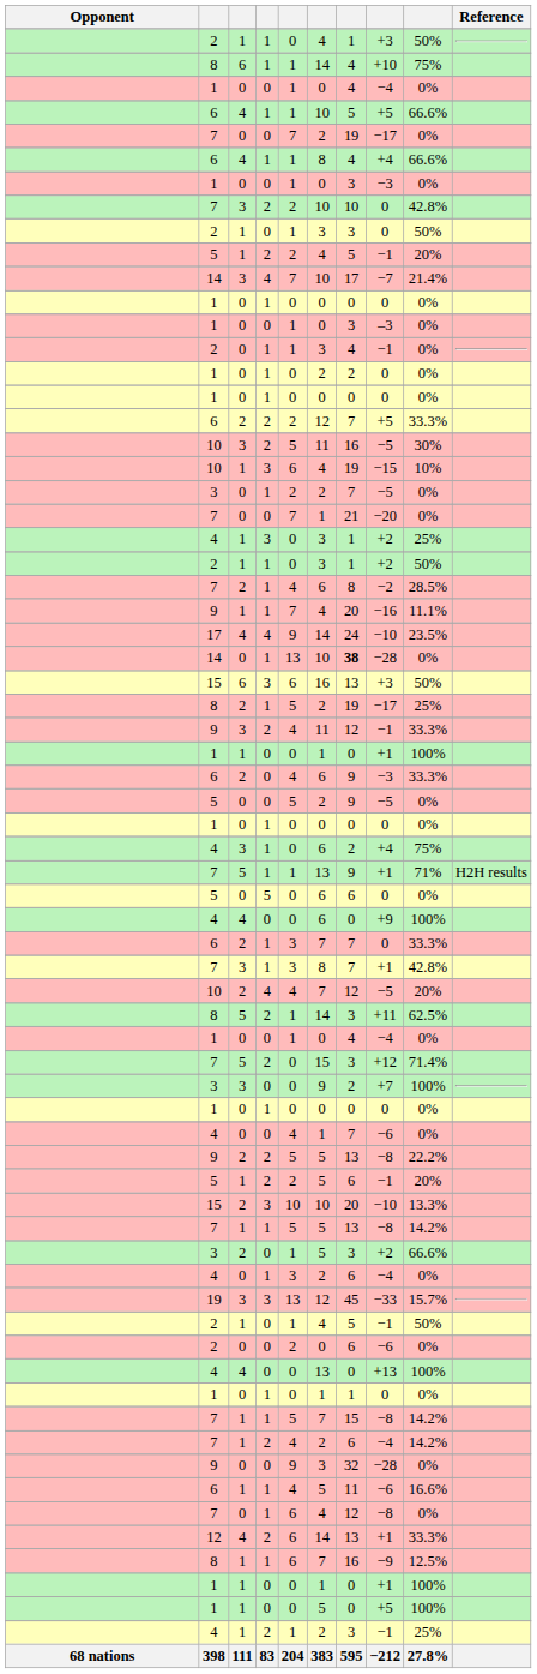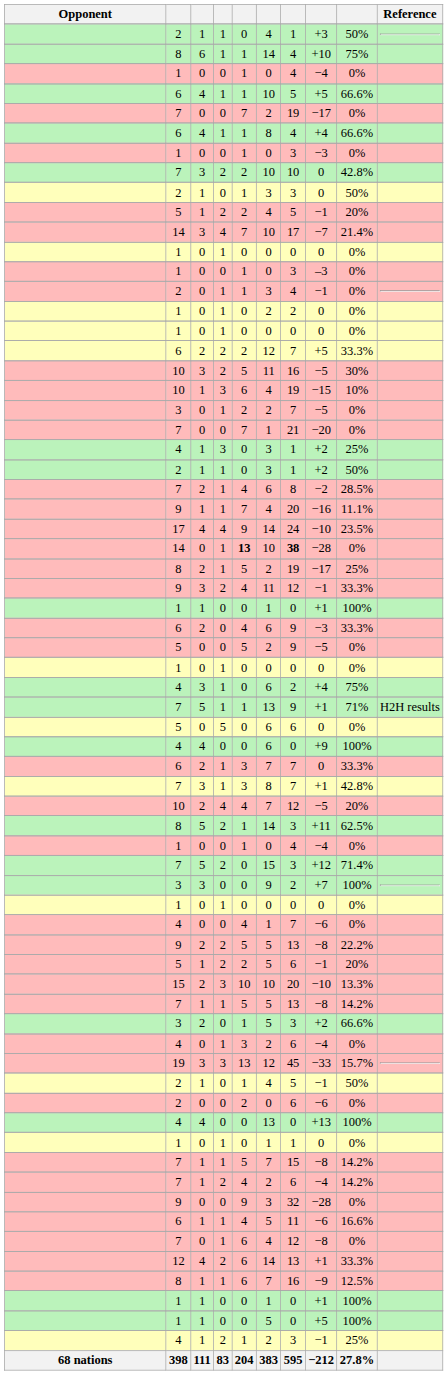14 / 0 | column 5: normal -> bold
- row: 15 | 6 | 3 | 6 | 16 | 13 | +3 | 50%
